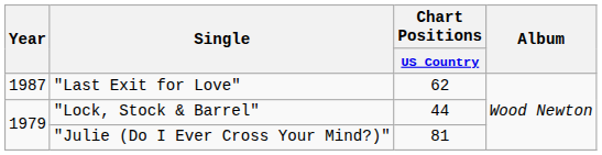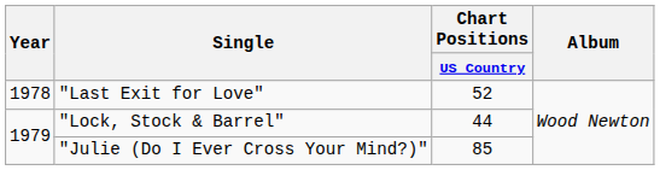"Last Exit for Love" | Year: 1987 -> 1978
"Last Exit for Love" | Chart Positions / US Country: 62 -> 52
"Julie (Do I Ever Cross Your Mind?)" | Chart Positions / US Country: 81 -> 85
